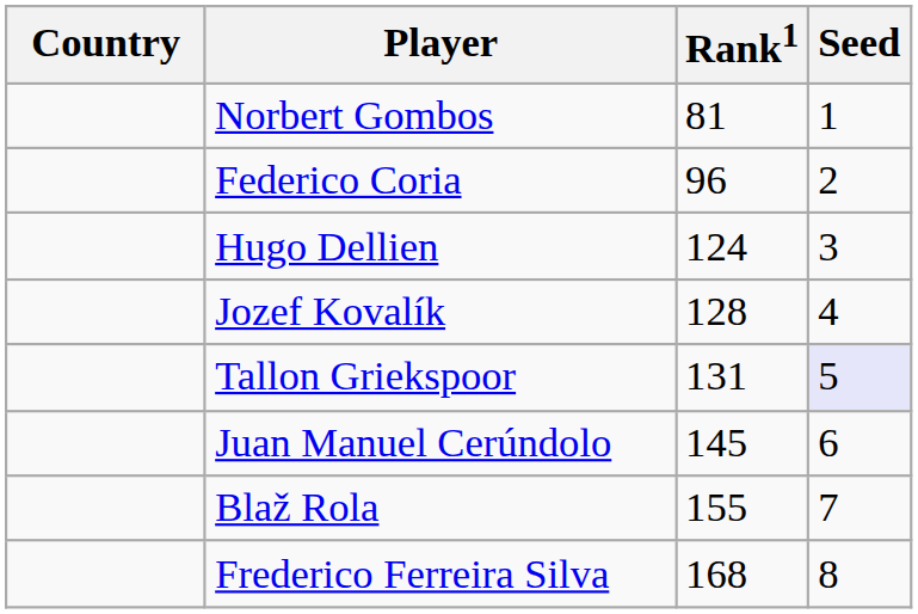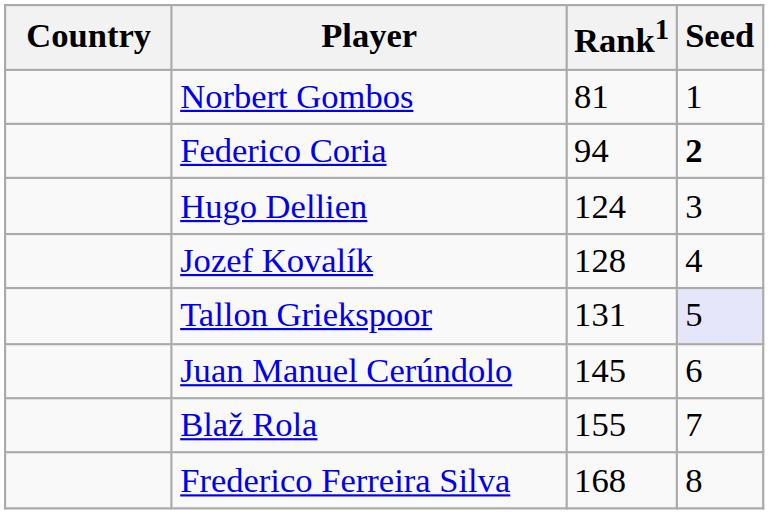Federico Coria | Rank1: 96 -> 94
Federico Coria | Seed: normal -> bold
